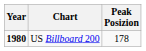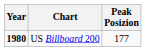US Billboard 200 | Peak Posizion: 178 -> 177
